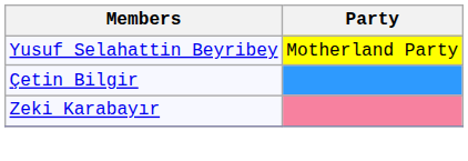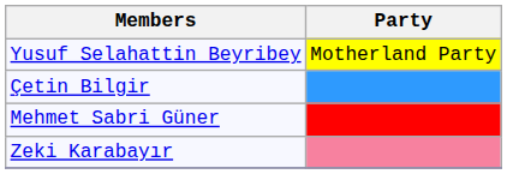+ row: Mehmet Sabri Güner
